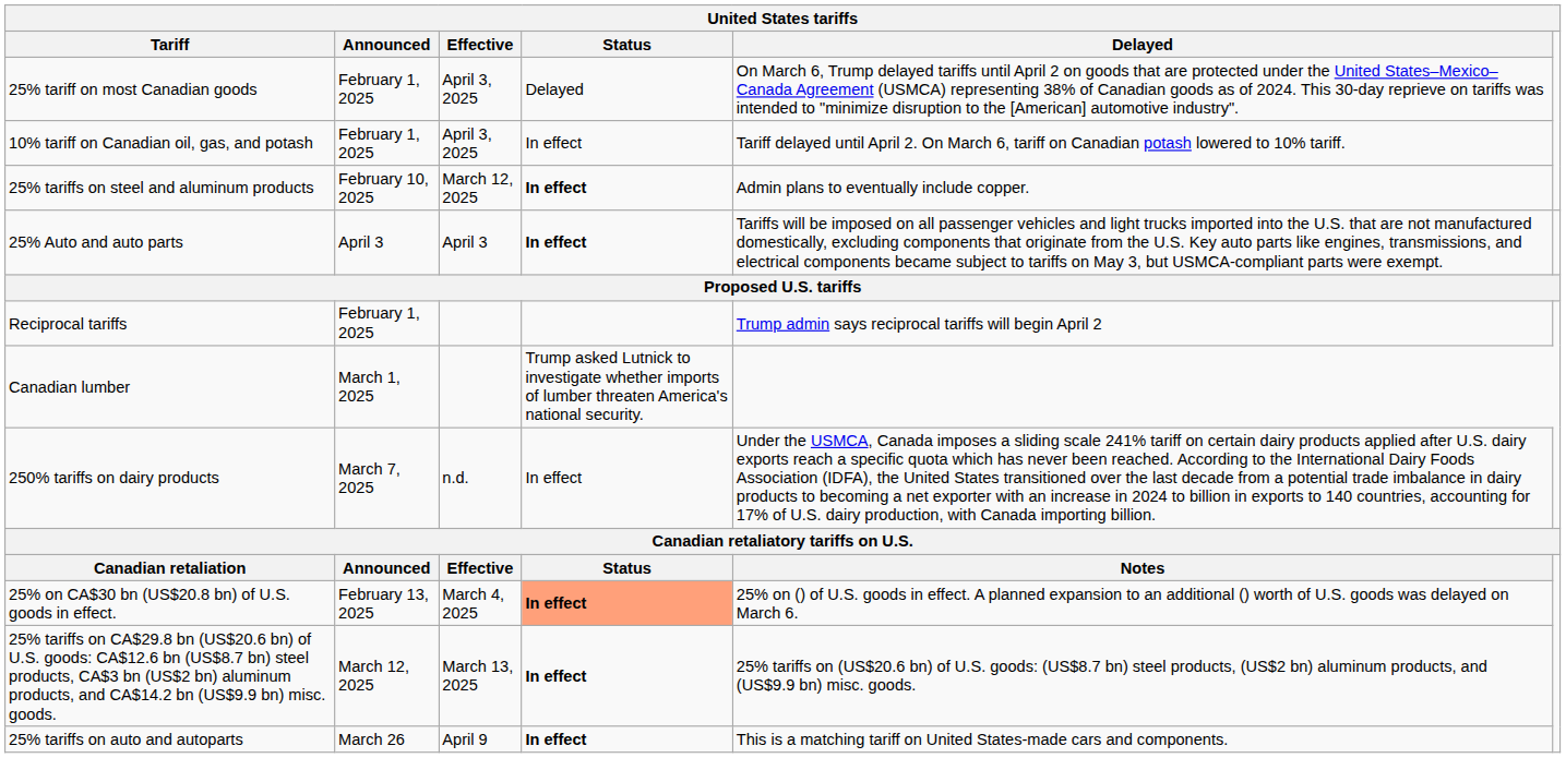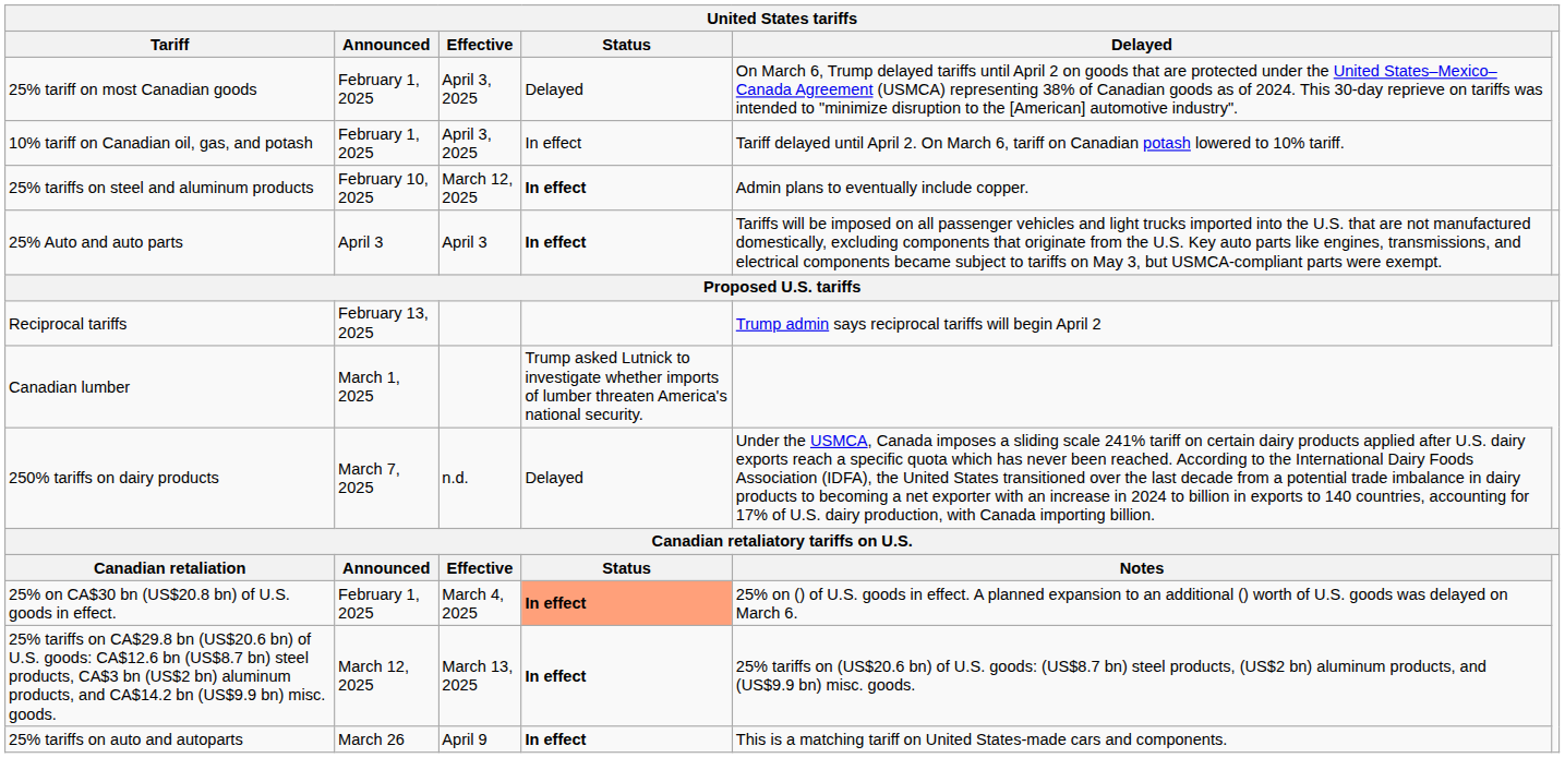Reciprocal tariffs | Announced: February 1, 2025 -> February 13, 2025
250% tariffs on dairy products | Status: In effect -> Delayed
25% on CA$30 bn (US$20.8 bn) of U.S. goods in effect. | Announced: February 13, 2025 -> February 1, 2025
